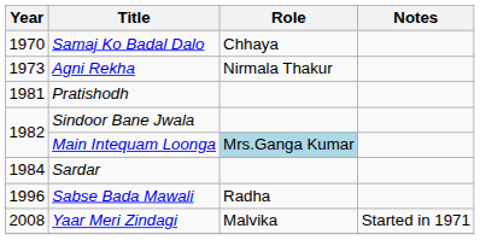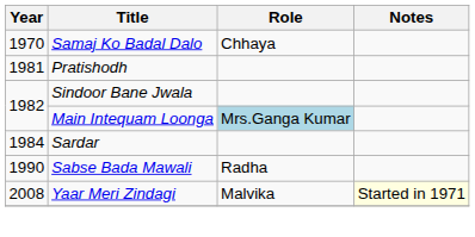- row: 1973 | Agni Rekha | Nirmala Thakur
Sabse Bada Mawali | Year: 1996 -> 1990
Yaar Meri Zindagi | Notes: no background -> lightyellow background
